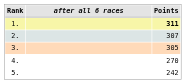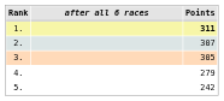4. | Points: 270 -> 279
